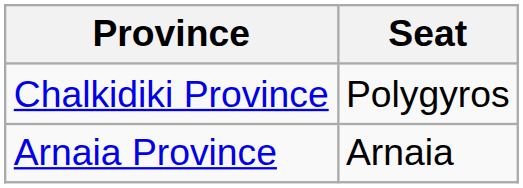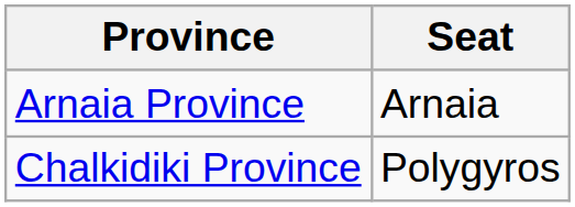rows swapped: Arnaia Province <-> Chalkidiki Province
